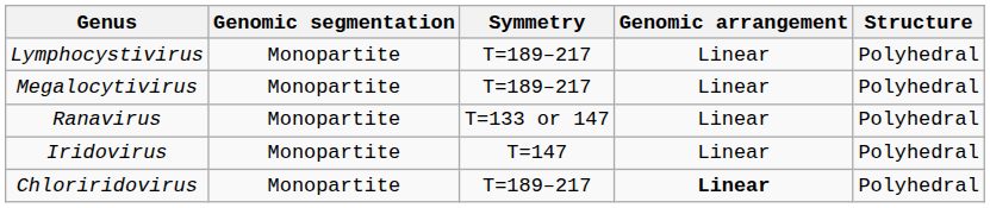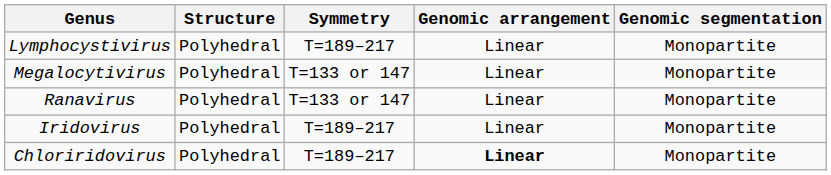columns swapped: Structure <-> Genomic segmentation
Megalocytivirus | Symmetry: T=189–217 -> T=133 or 147
Iridovirus | Symmetry: T=147 -> T=189–217
